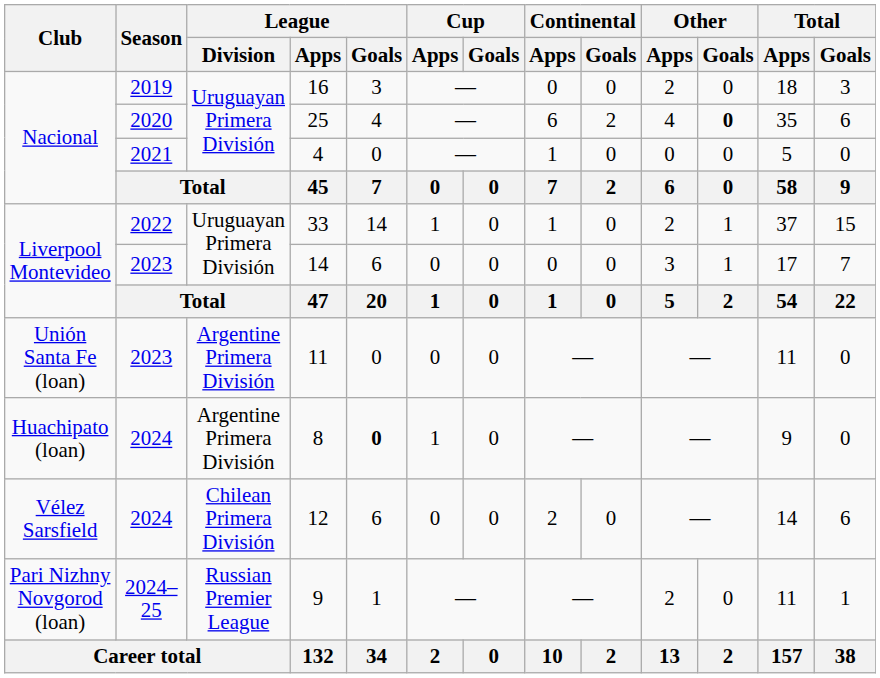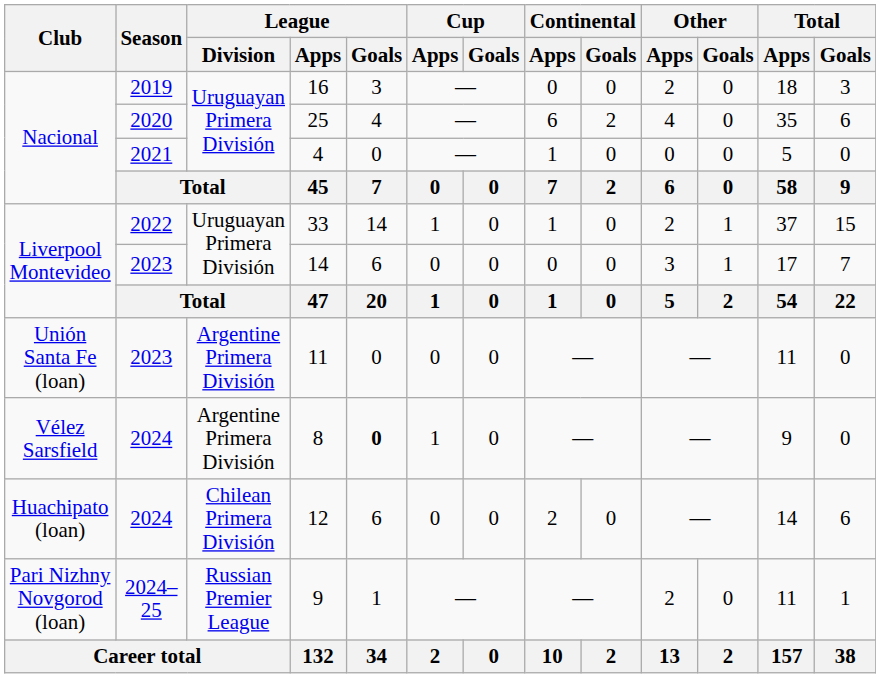25 | Other / Goals: bold -> normal
8 | Club: Huachipato (loan) -> Vélez Sarsfield
12 | Club: Vélez Sarsfield -> Huachipato (loan)
